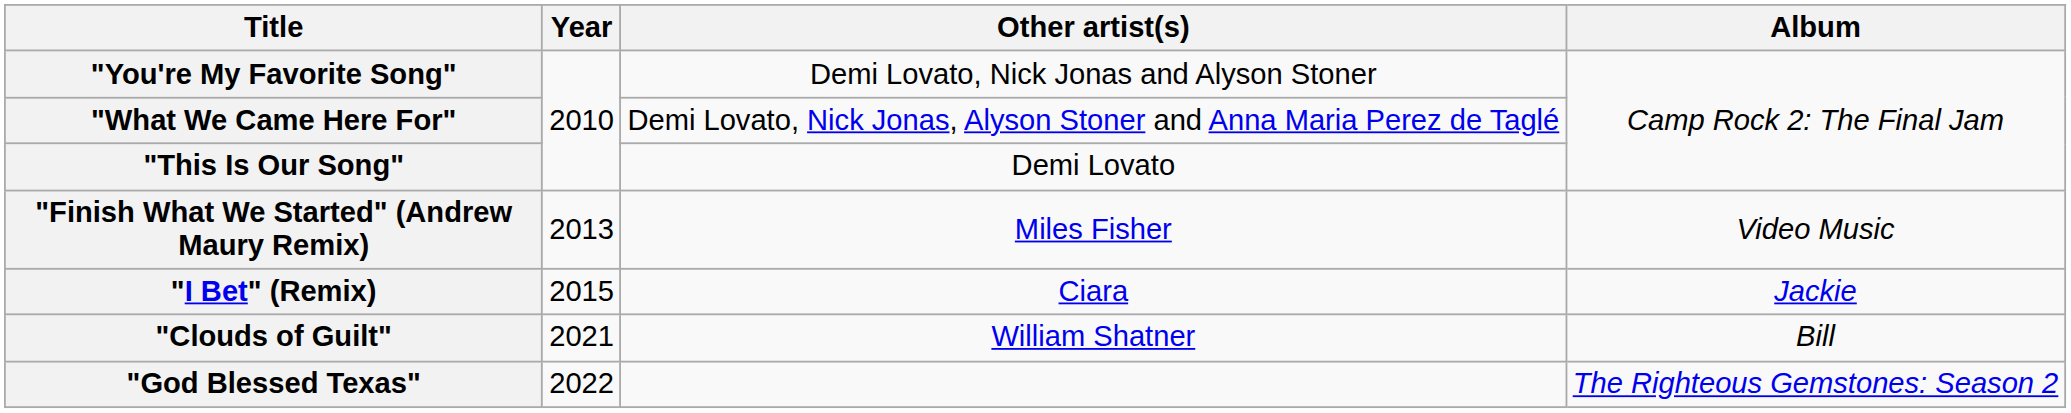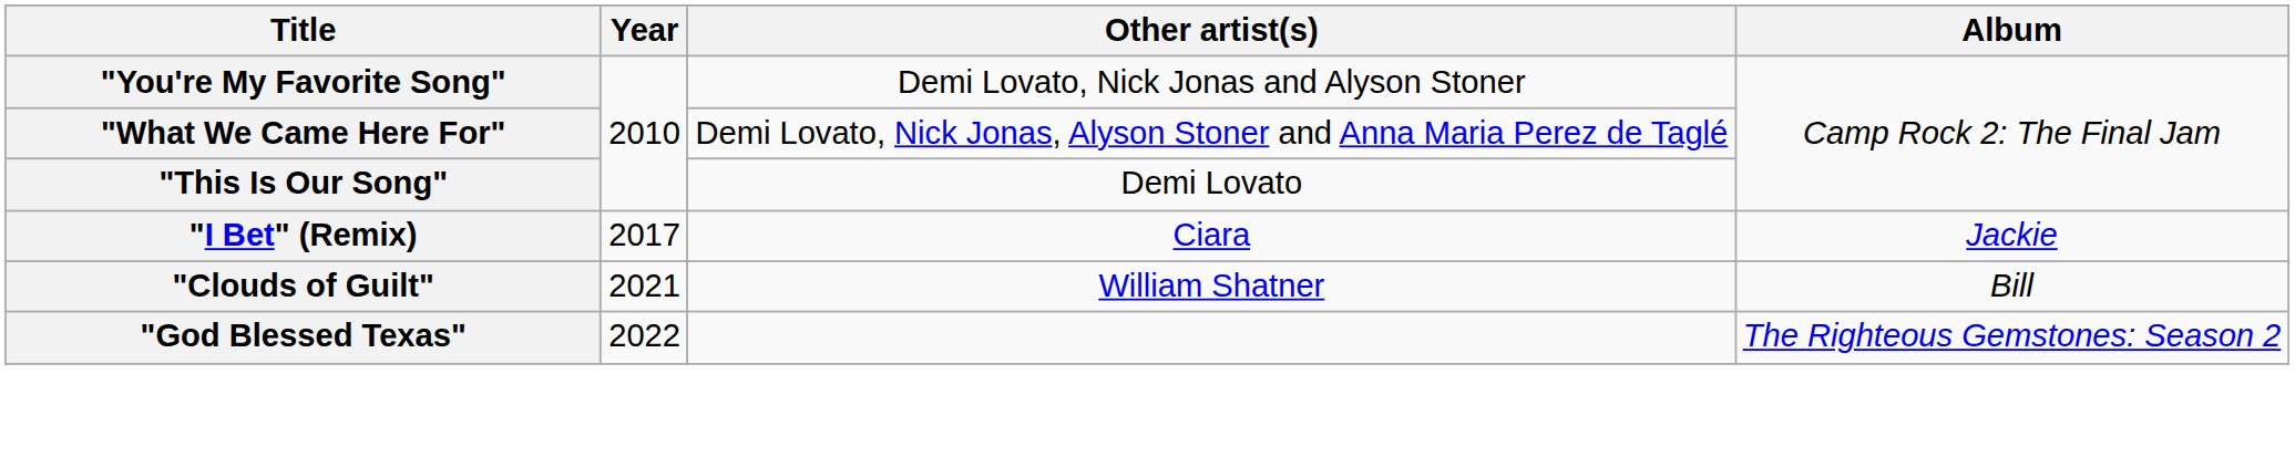- row: "Finish What We Started" (Andrew Maury Remix) | 2013 | Miles Fisher | Video Music
"I Bet" (Remix) | Year: 2015 -> 2017
